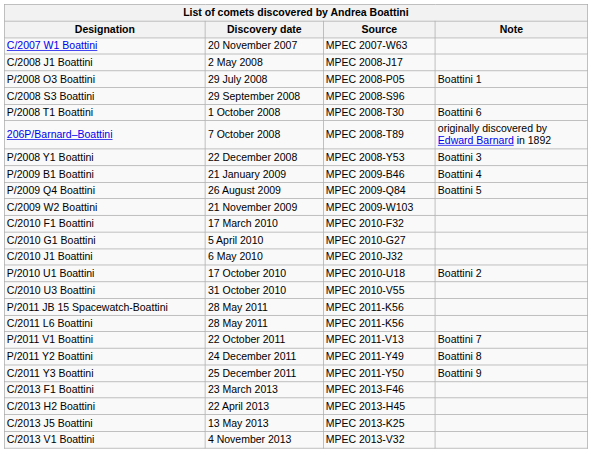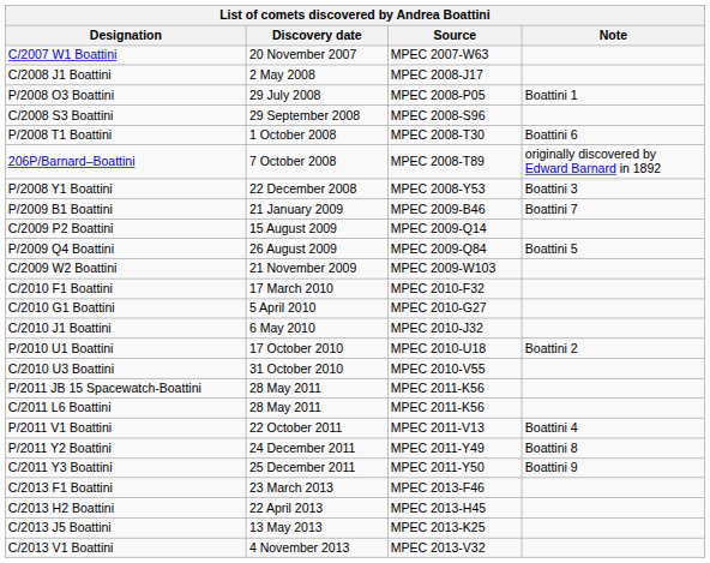P/2009 B1 Boattini | Note: Boattini 4 -> Boattini 7
+ row: C/2009 P2 Boattini | 15 August 2009 | MPEC 2009-Q14
P/2011 V1 Boattini | Note: Boattini 7 -> Boattini 4
